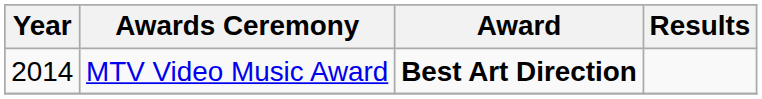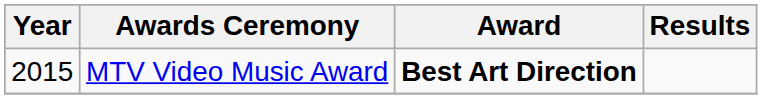MTV Video Music Award | Year: 2014 -> 2015
